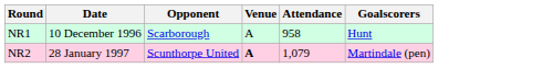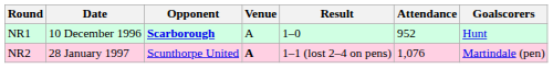+ column: Result | 1–0 | 1–1 (lost 2–4 on pens)
NR1 | Opponent: normal -> bold
NR1 | Attendance: 958 -> 952
NR2 | Attendance: 1,079 -> 1,076
